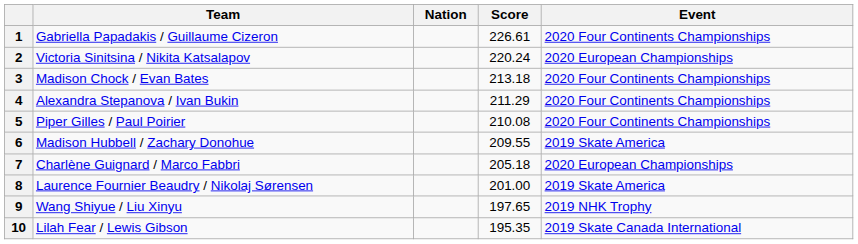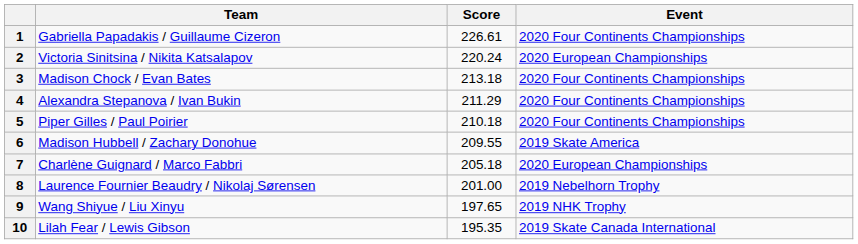- column: Nation
5 | Score: 210.08 -> 210.18
8 | Event: 2019 Skate America -> 2019 Nebelhorn Trophy
